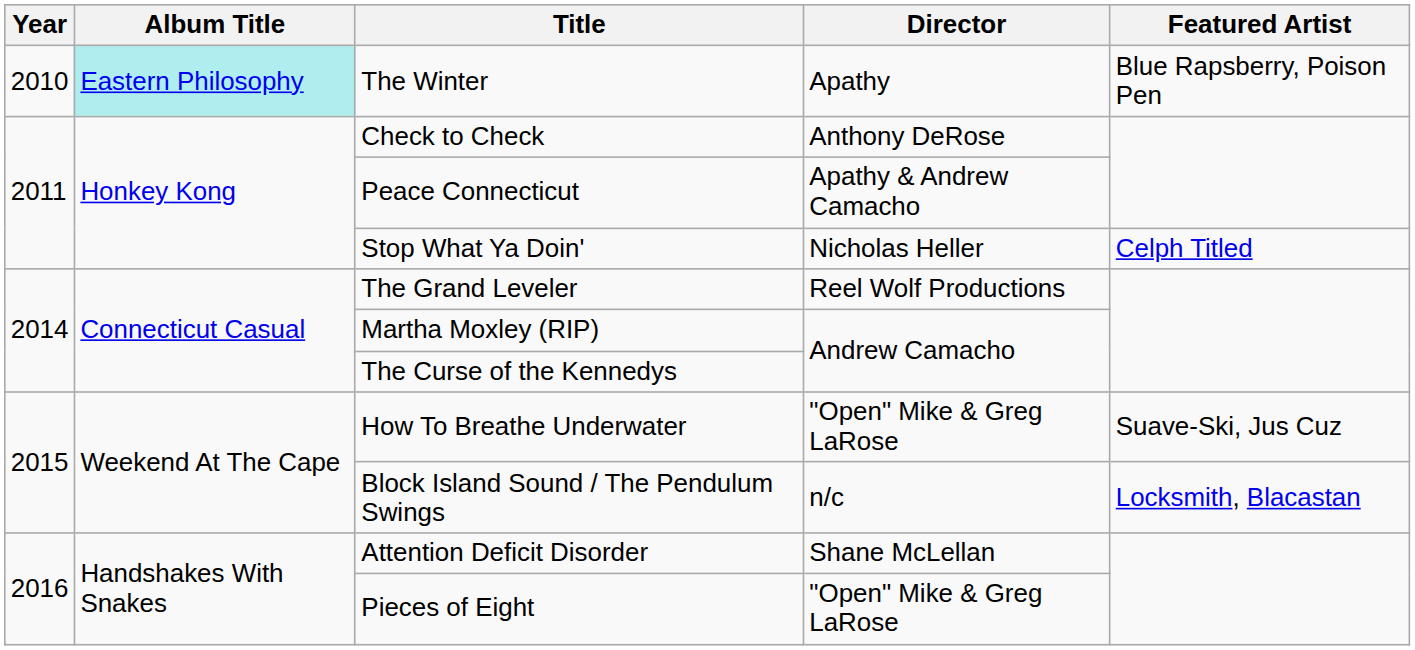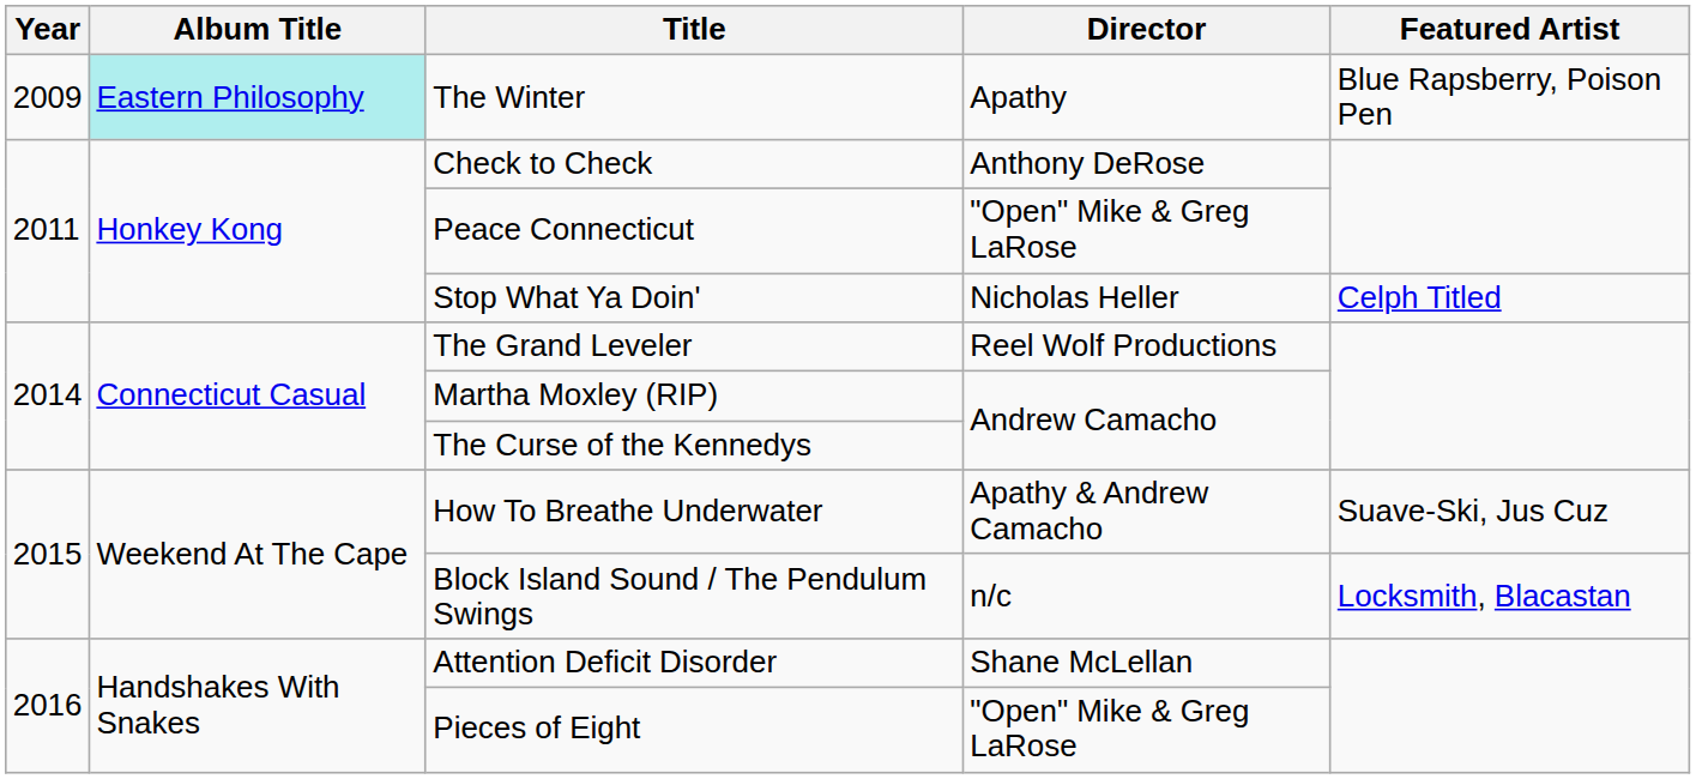The Winter | Year: 2010 -> 2009
Peace Connecticut | Director: Apathy & Andrew Camacho -> "Open" Mike & Greg LaRose
How To Breathe Underwater | Director: "Open" Mike & Greg LaRose -> Apathy & Andrew Camacho
